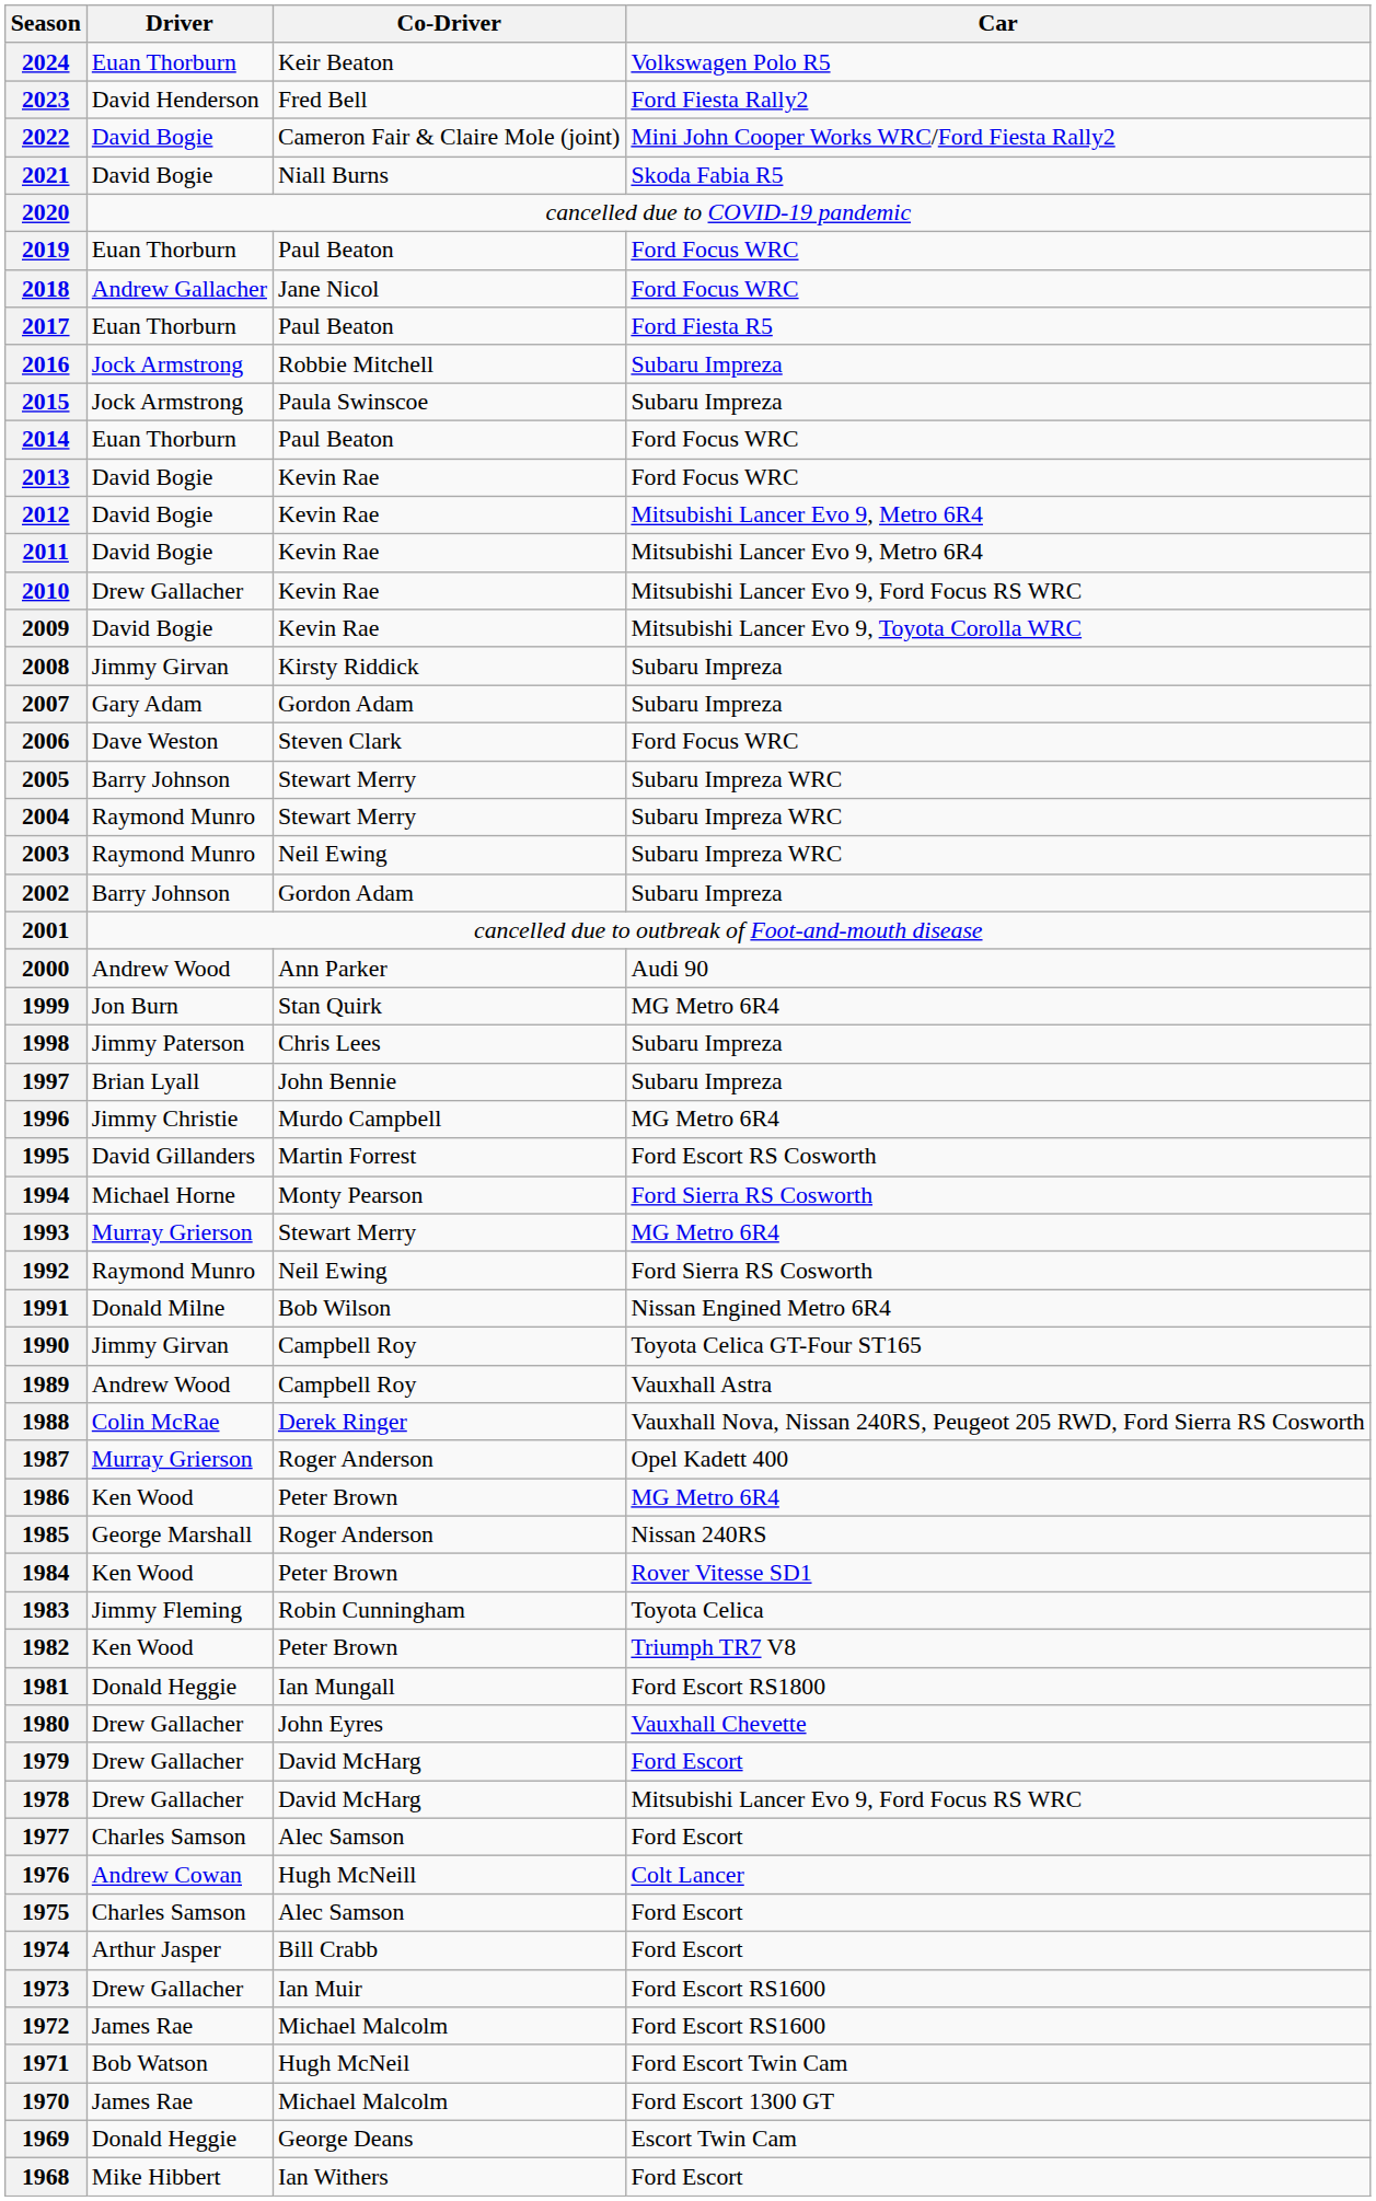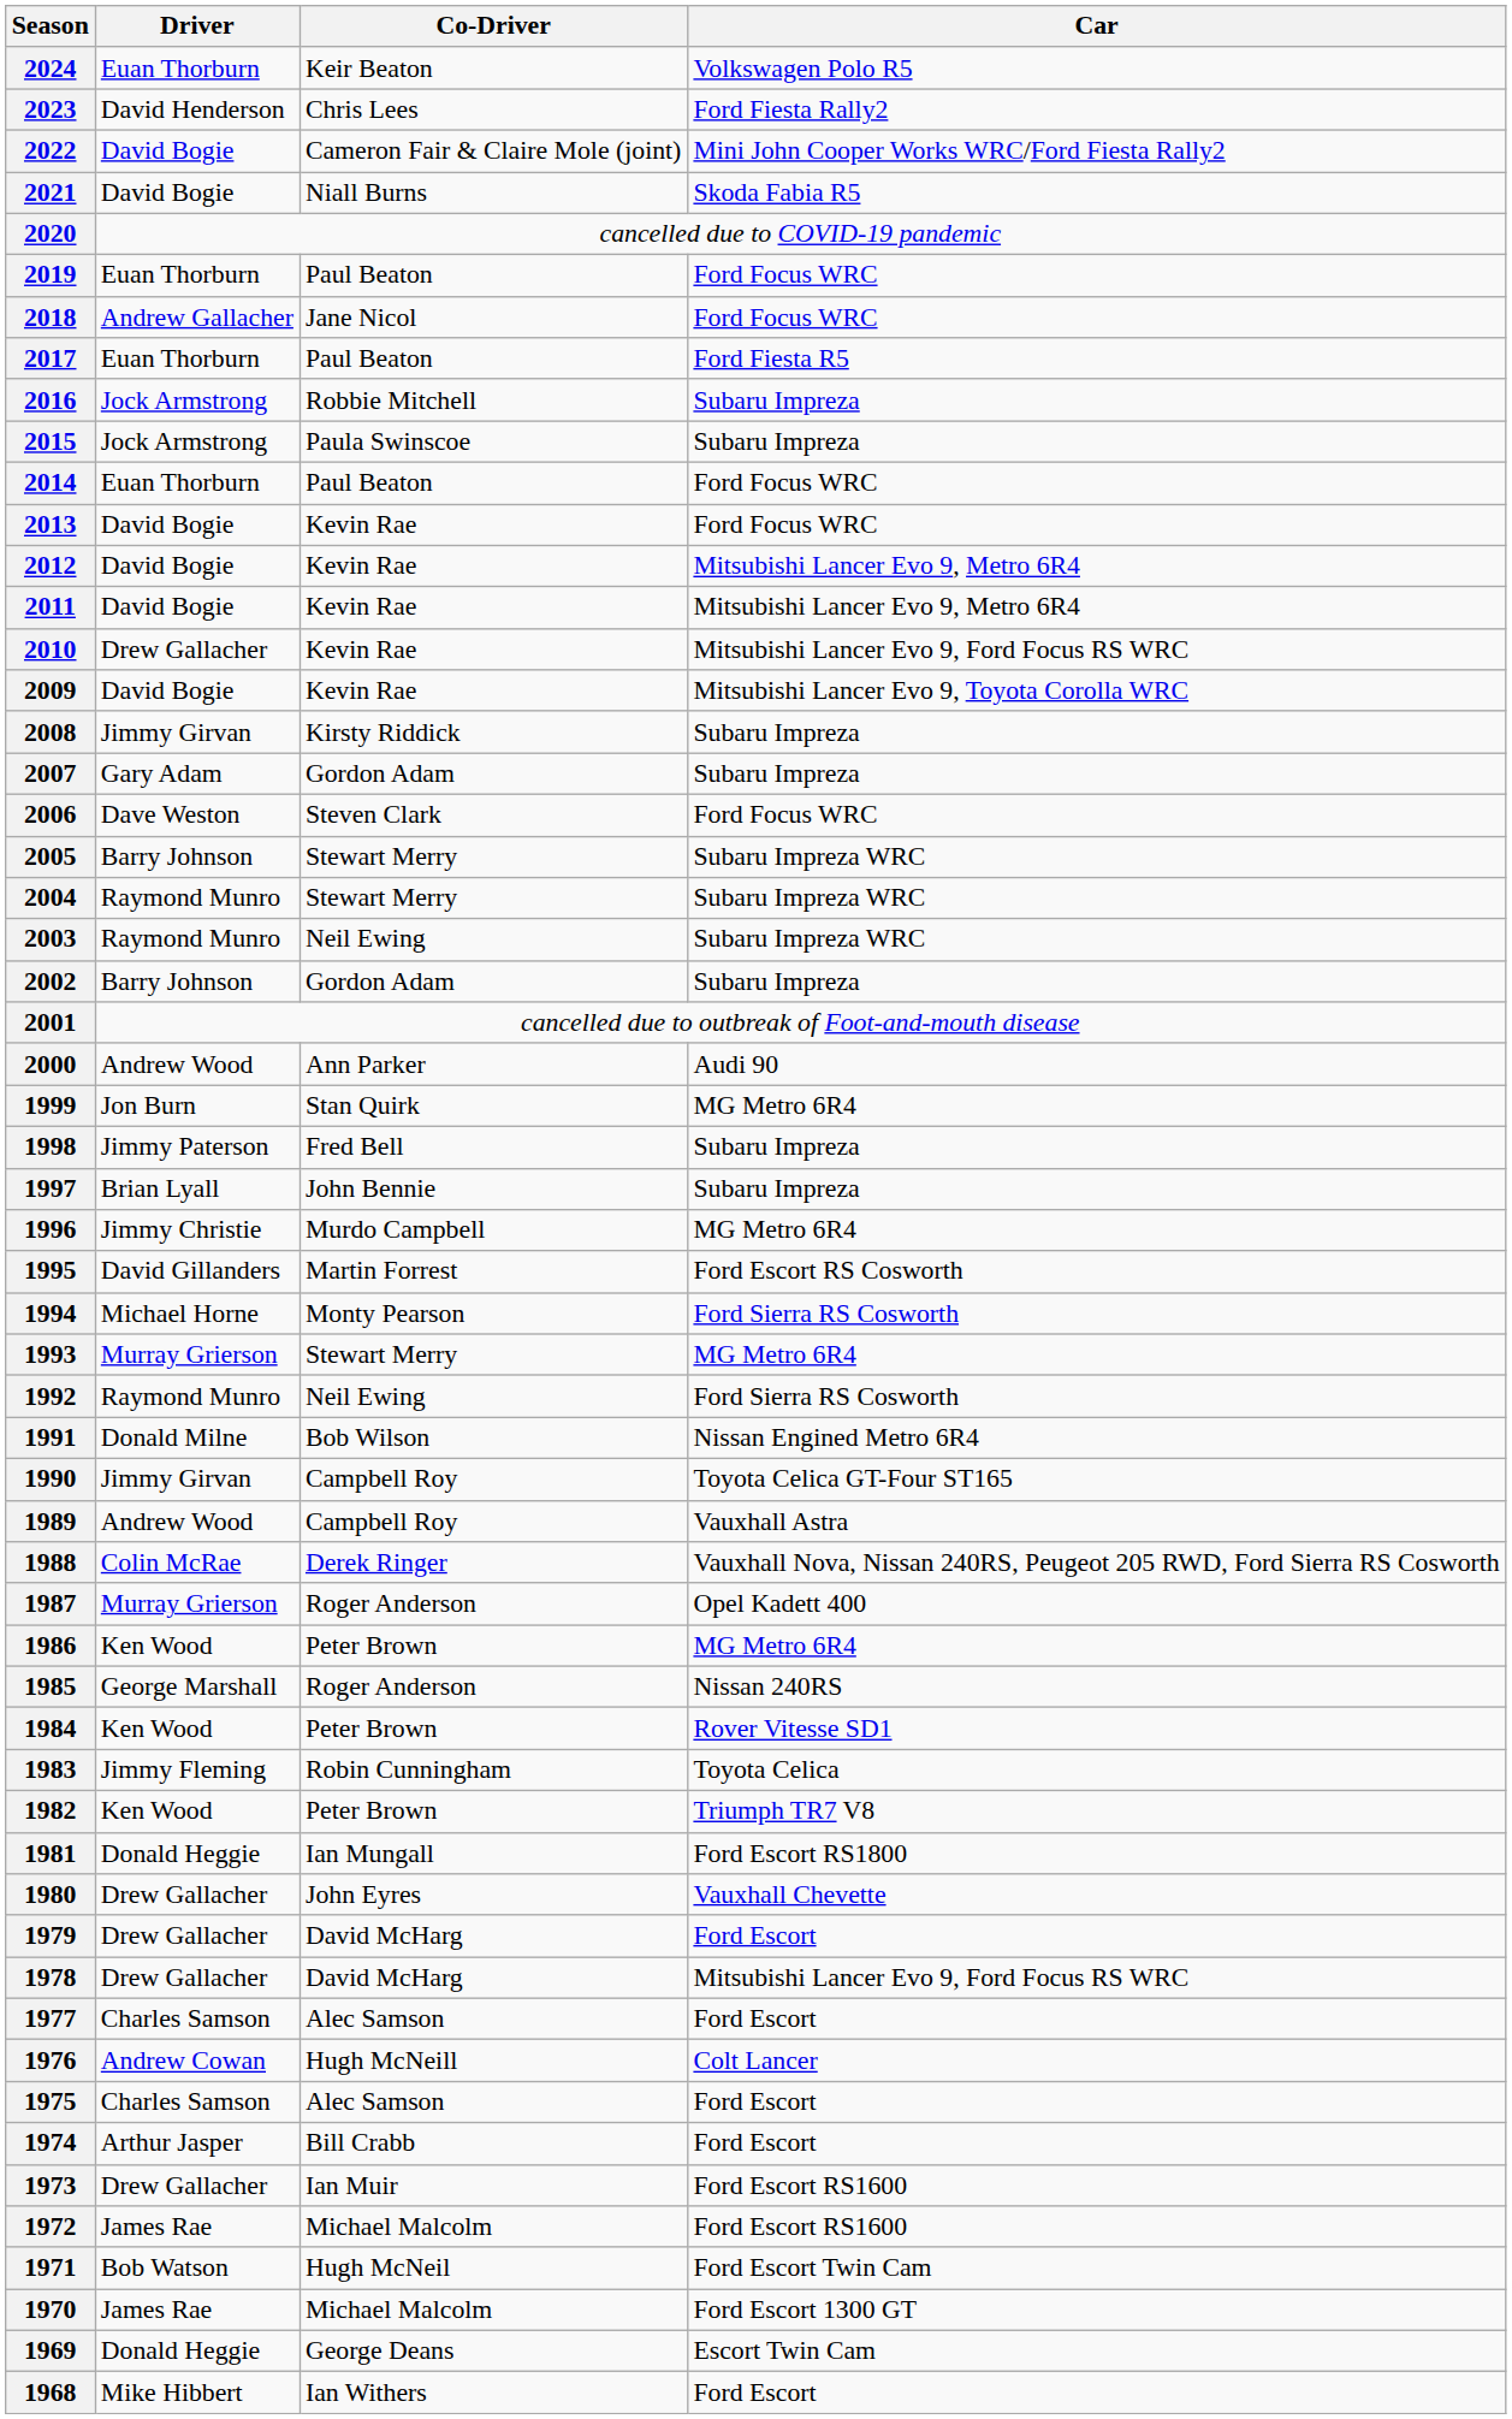2023 | Co-Driver: Fred Bell -> Chris Lees
1998 | Co-Driver: Chris Lees -> Fred Bell
